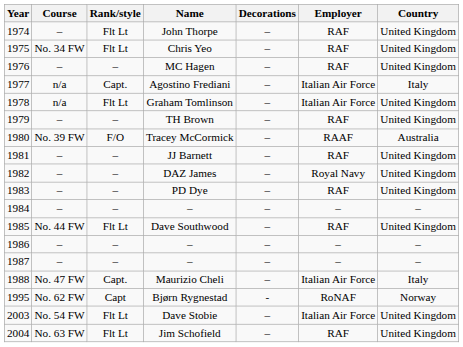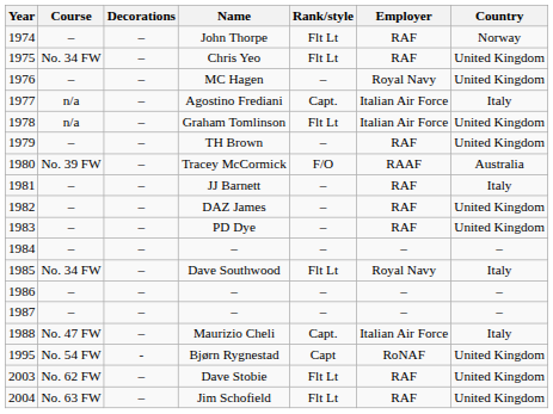columns swapped: Rank/style <-> Decorations
1974 | Country: United Kingdom -> Norway
1976 | Employer: RAF -> Royal Navy
1981 | Country: United Kingdom -> Italy
1982 | Employer: Royal Navy -> RAF
1985 | Course: No. 44 FW -> No. 34 FW
1985 | Employer: RAF -> Royal Navy
1985 | Country: United Kingdom -> Italy
1995 | Course: No. 62 FW -> No. 54 FW
1995 | Country: Norway -> United Kingdom
2003 | Course: No. 54 FW -> No. 62 FW
2003 | Employer: Italian Air Force -> RAF
